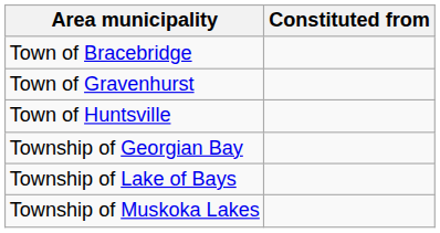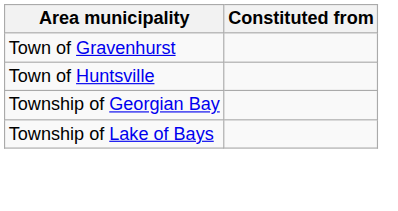- row: Town of Bracebridge
- row: Township of Muskoka Lakes
